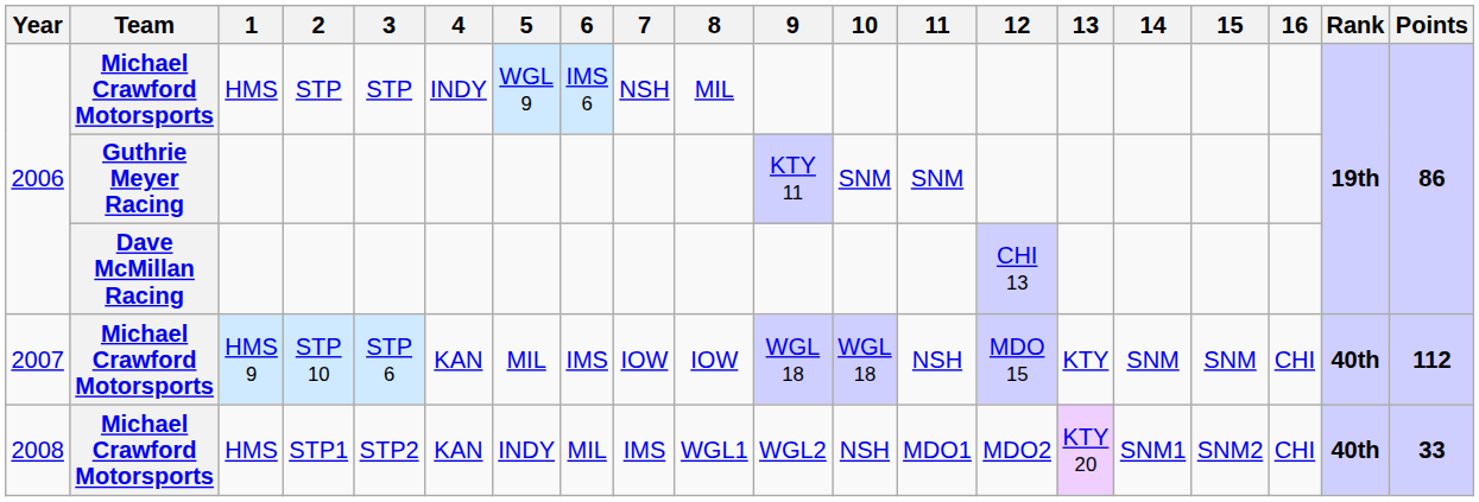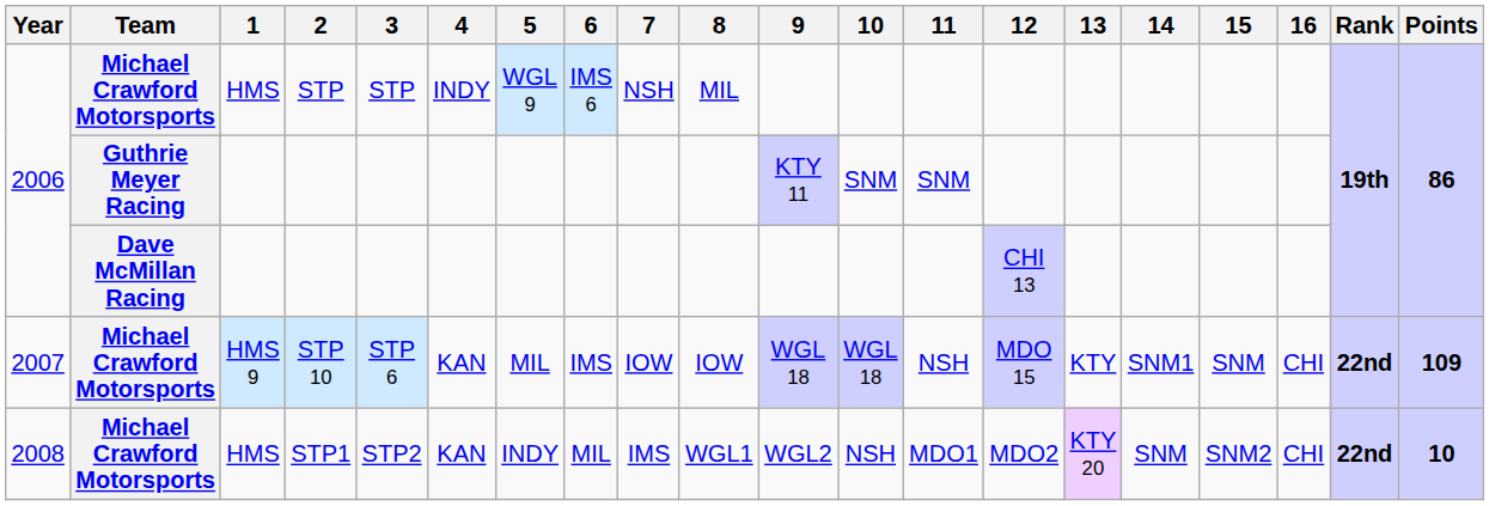STP 10 | 14: SNM -> SNM1
STP 10 | Rank: 40th -> 22nd
STP 10 | Points: 112 -> 109
STP1 | 14: SNM1 -> SNM
STP1 | Rank: 40th -> 22nd
STP1 | Points: 33 -> 10
